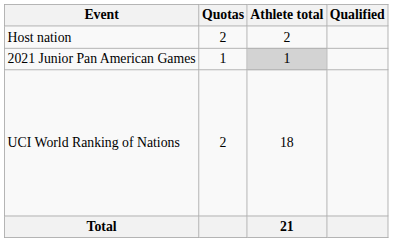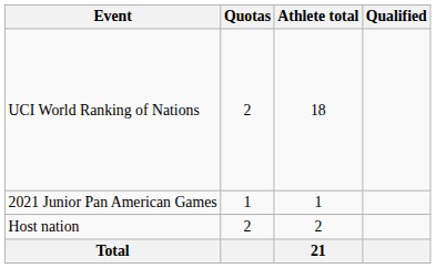rows swapped: Host nation <-> UCI World Ranking of Nations
2021 Junior Pan American Games | Athlete total: lightgrey background -> no background
